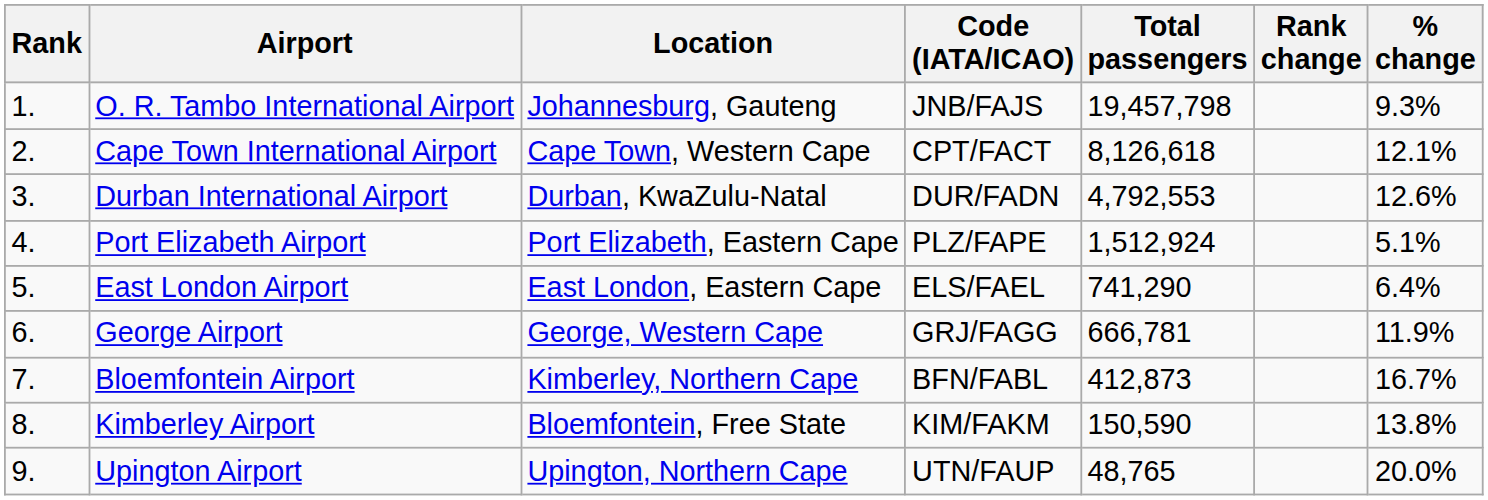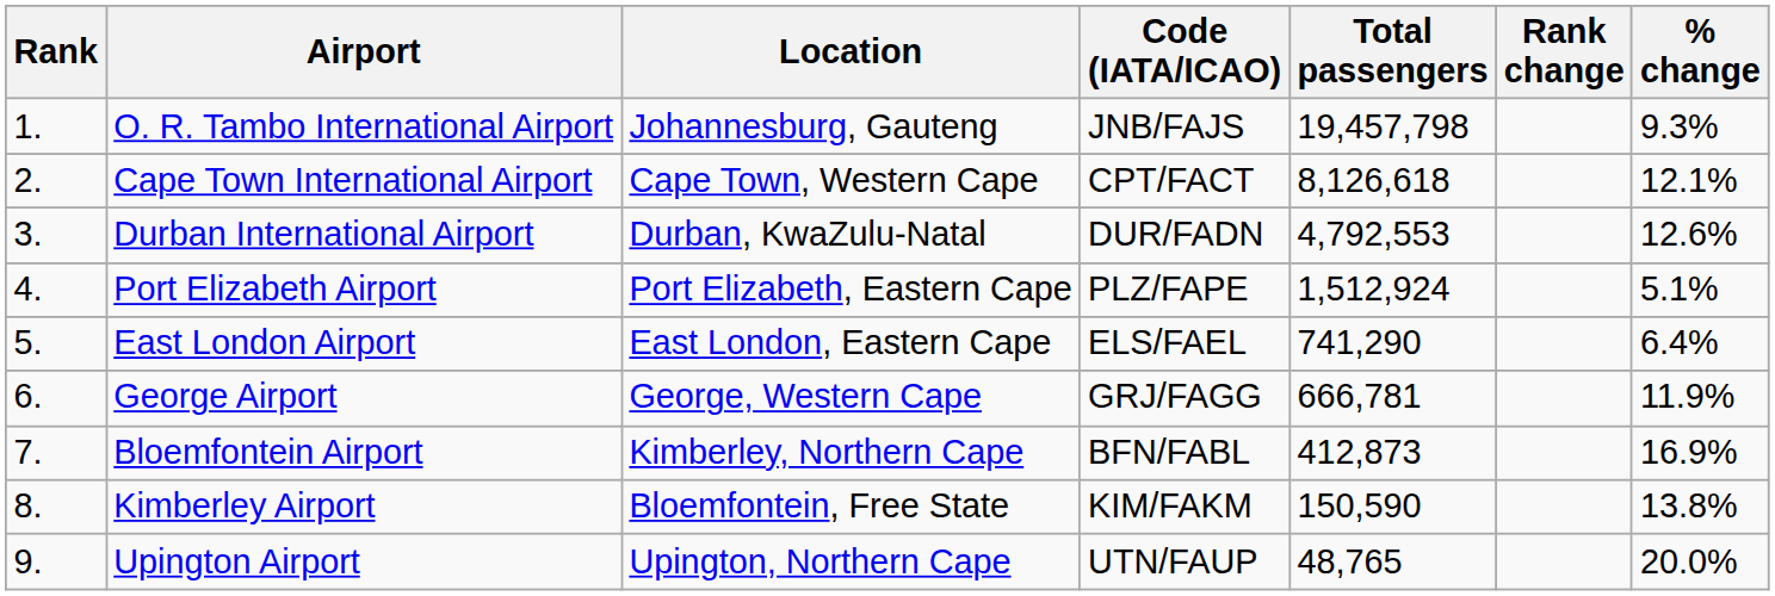Bloemfontein Airport | % change: 16.7% -> 16.9%
